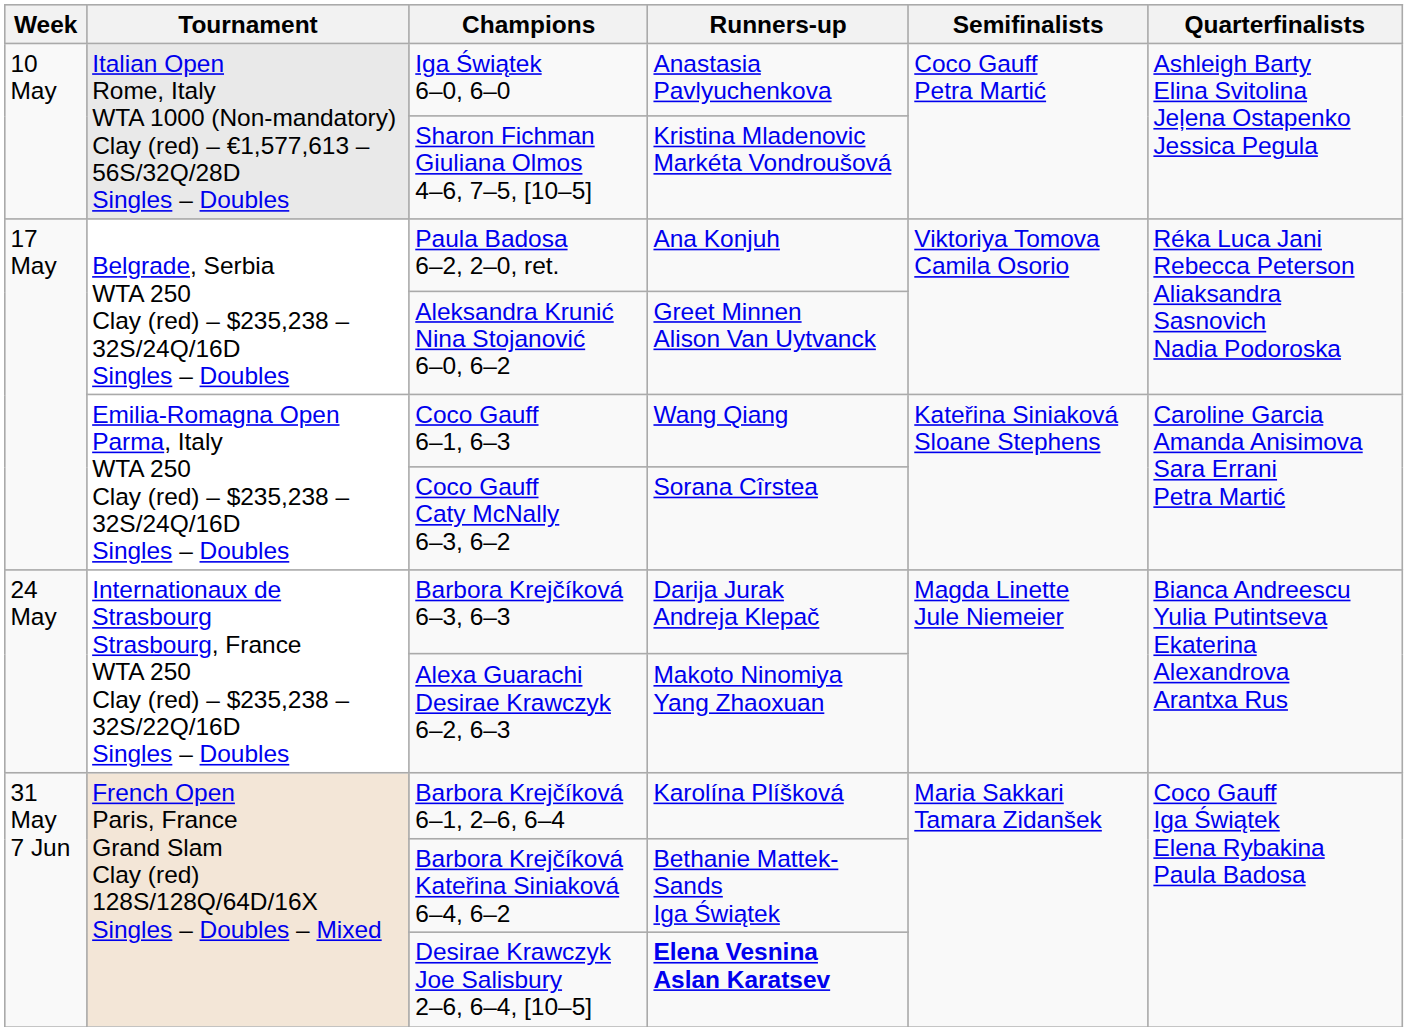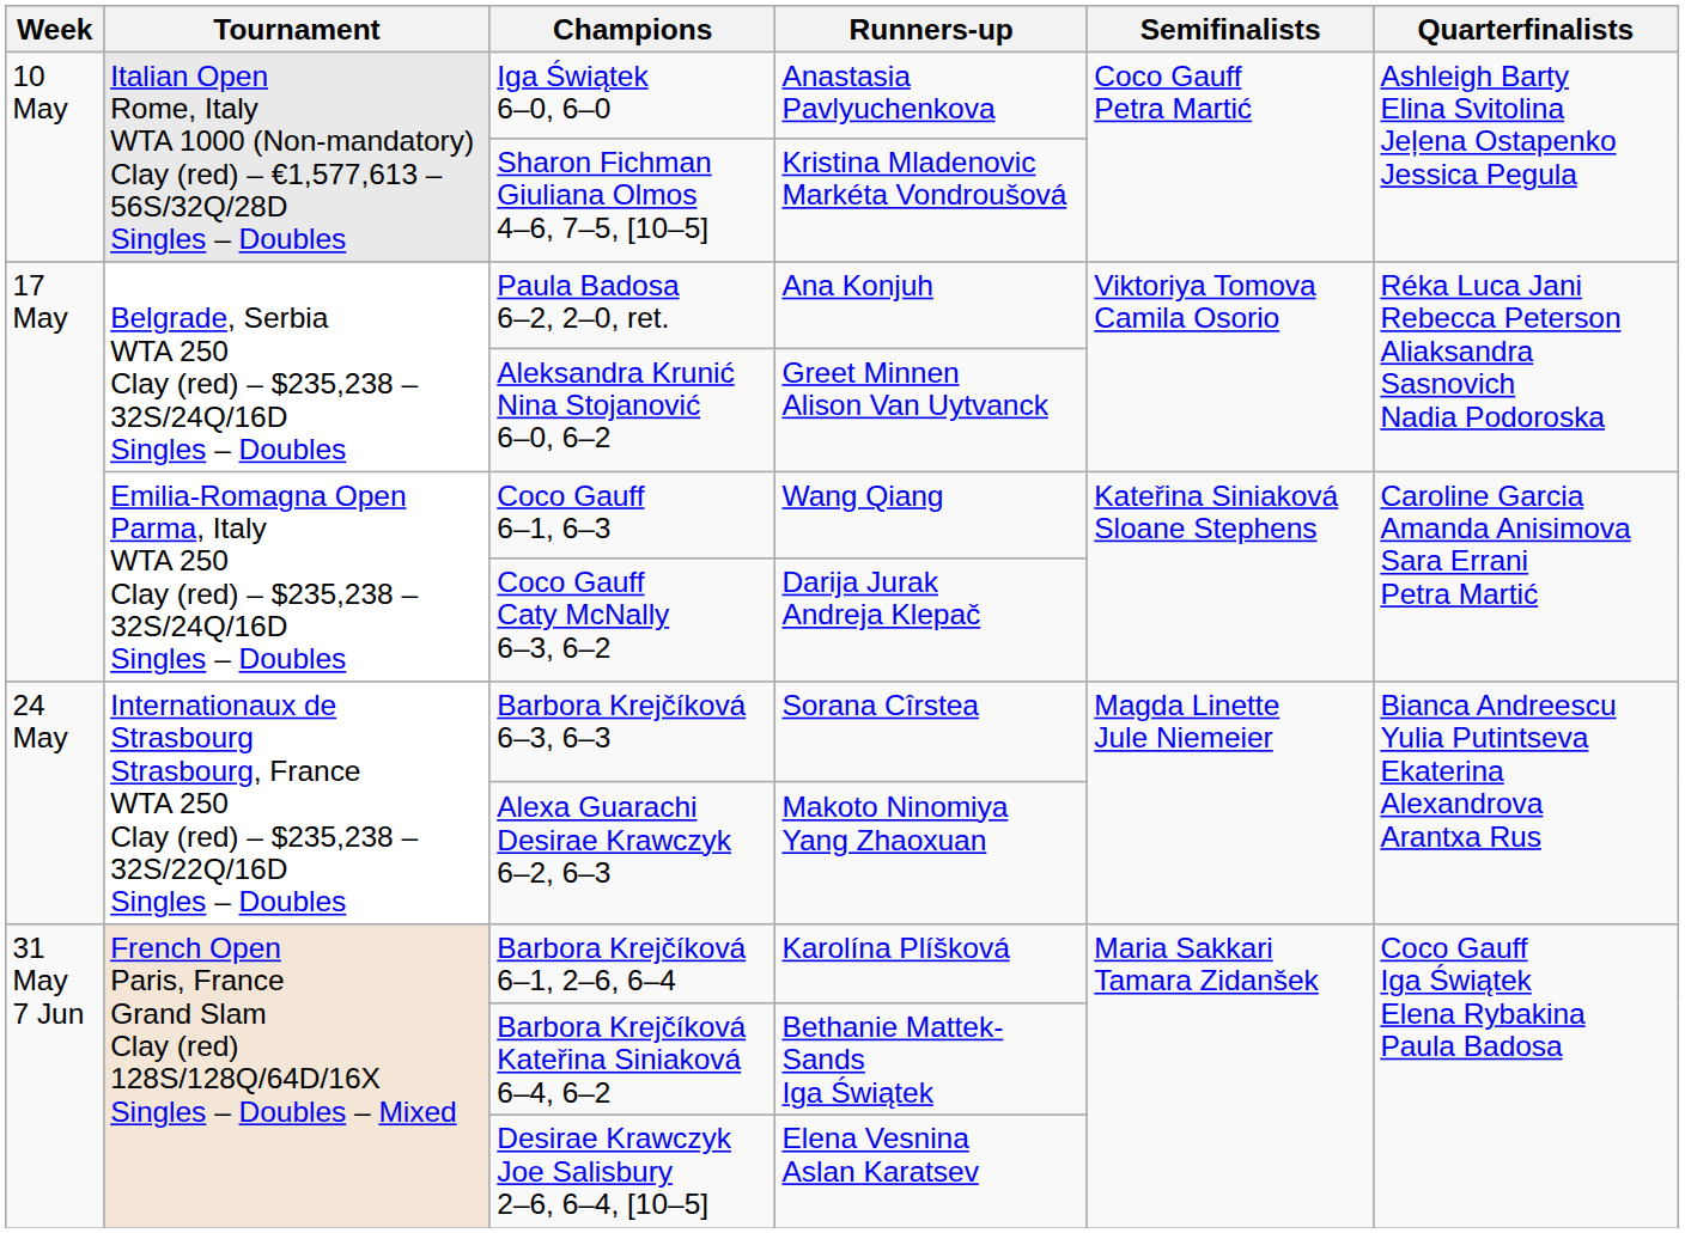Coco Gauff Caty McNally 6–3, 6–2 | Runners-up: Sorana Cîrstea -> Darija Jurak Andreja Klepač
Barbora Krejčíková 6–3, 6–3 | Runners-up: Darija Jurak Andreja Klepač -> Sorana Cîrstea
Desirae Krawczyk Joe Salisbury 2–6, 6–4, [10–5] | Runners-up: bold -> normal
